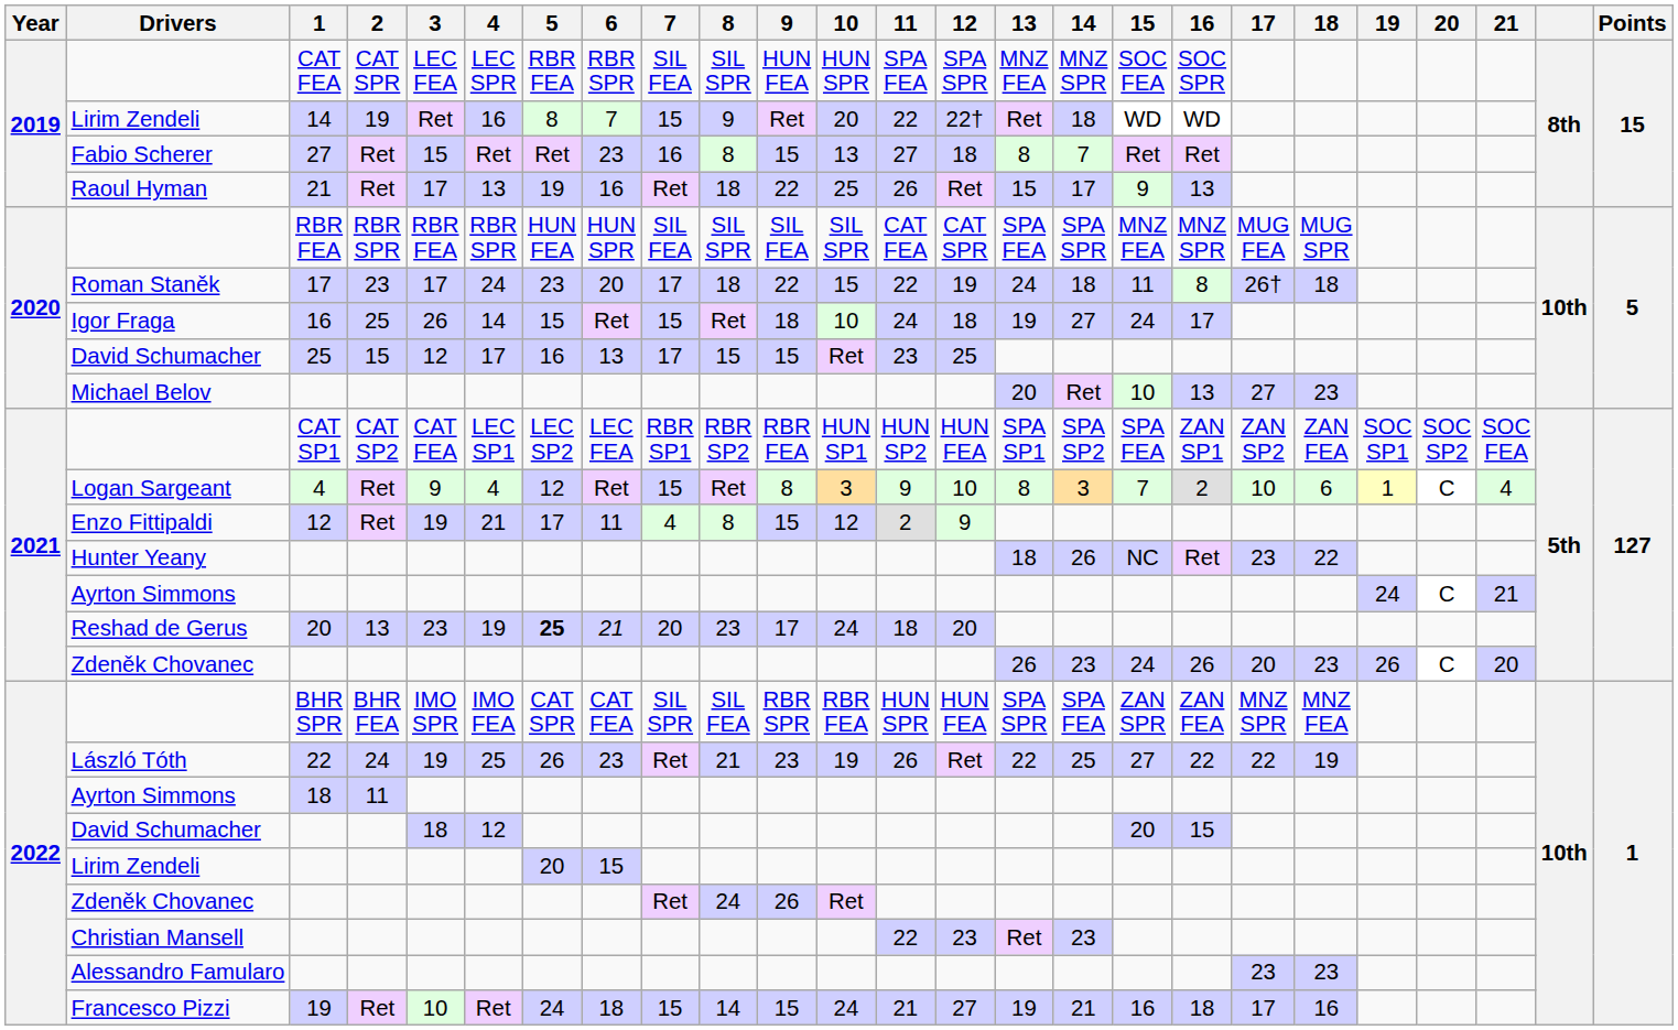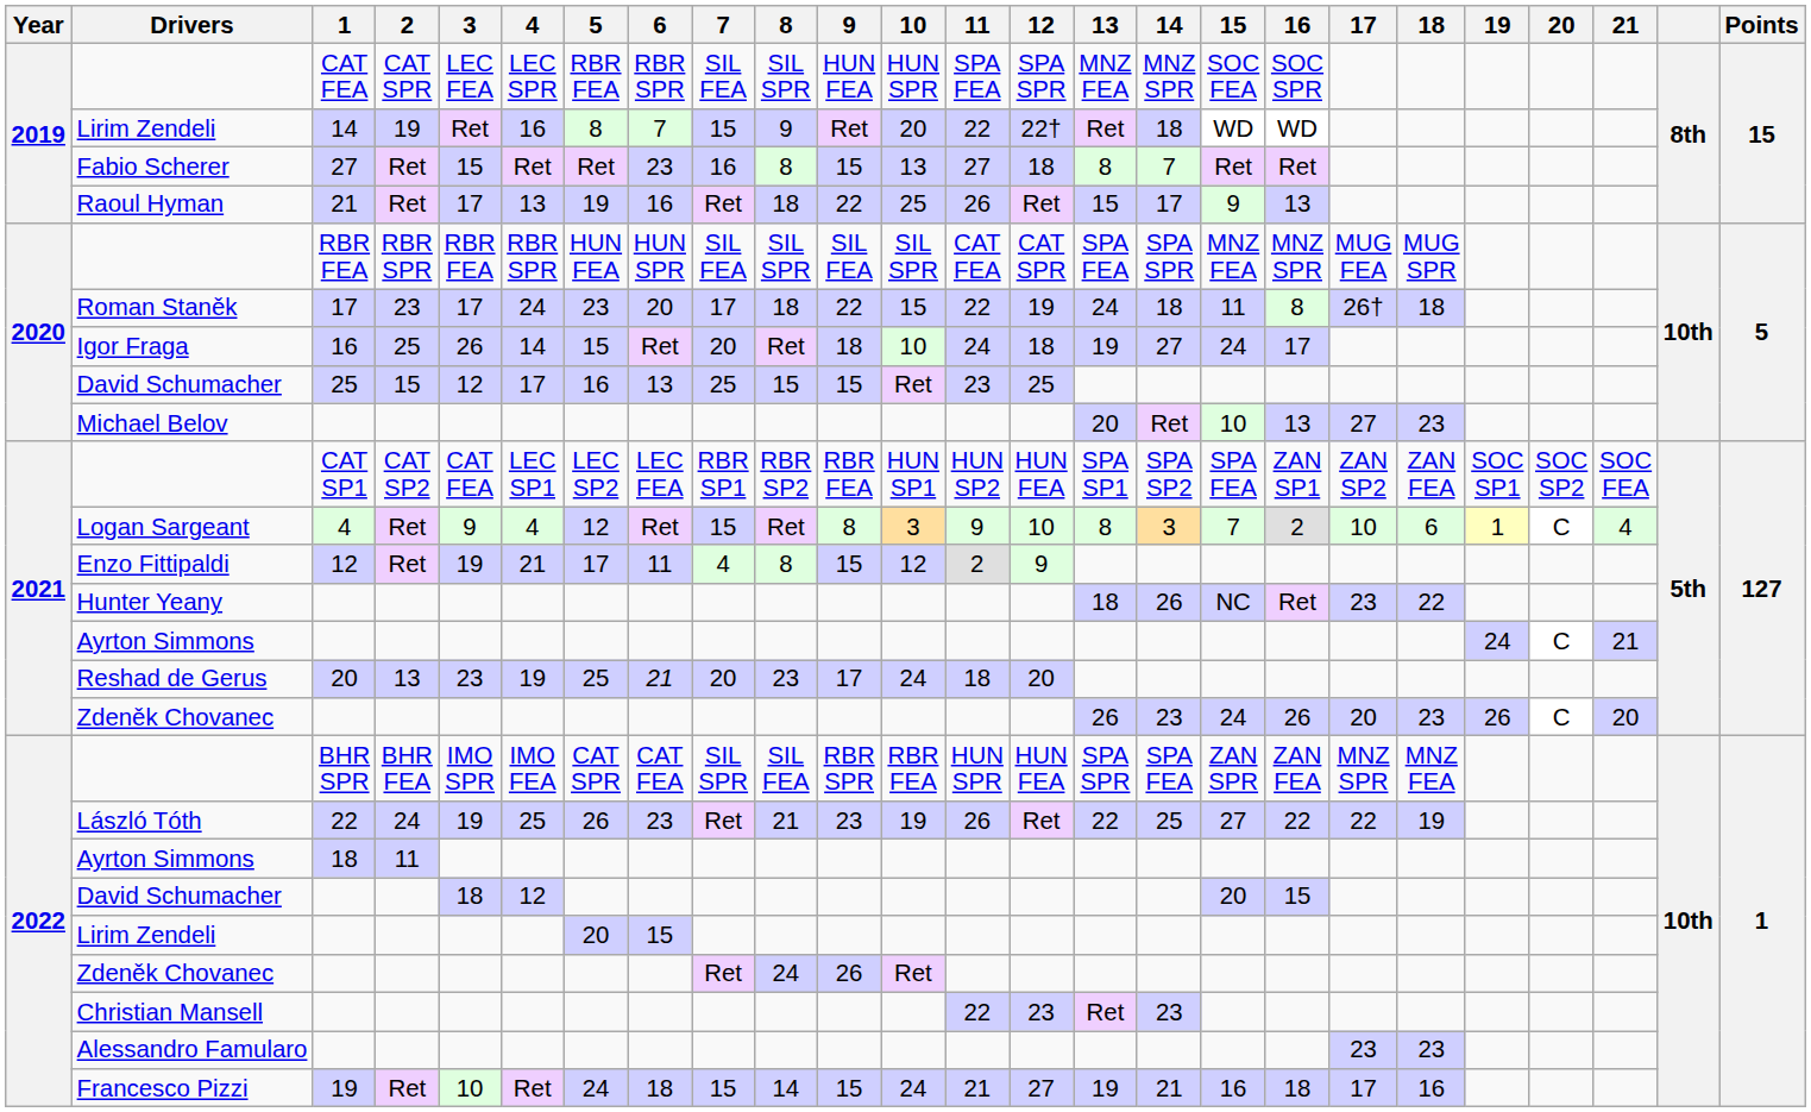Igor Fraga | 7: 15 -> 20
2020 / David Schumacher | 7: 17 -> 25
Reshad de Gerus | 5: bold -> normal
